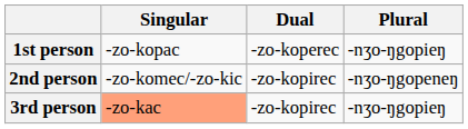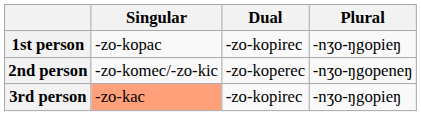1st person | Dual: -zo-koperec -> -zo-kopirec
2nd person | Dual: -zo-kopirec -> -zo-koperec
